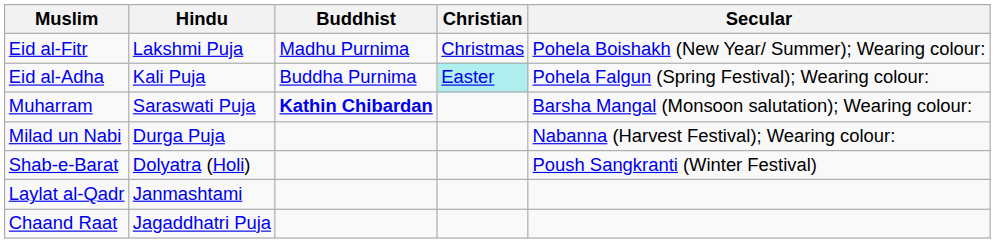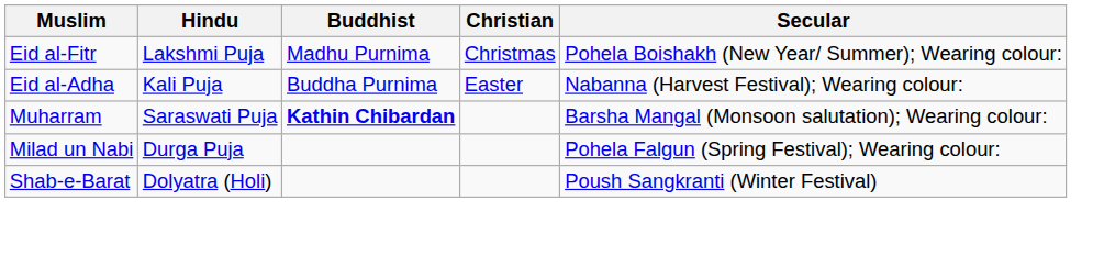Eid al-Adha | Christian: paleturquoise background -> no background
Eid al-Adha | Secular: Pohela Falgun (Spring Festival); Wearing colour: -> Nabanna (Harvest Festival); Wearing colour:
Milad un Nabi | Secular: Nabanna (Harvest Festival); Wearing colour: -> Pohela Falgun (Spring Festival); Wearing colour:
- row: Laylat al-Qadr | Janmashtami
- row: Chaand Raat | Jagaddhatri Puja
